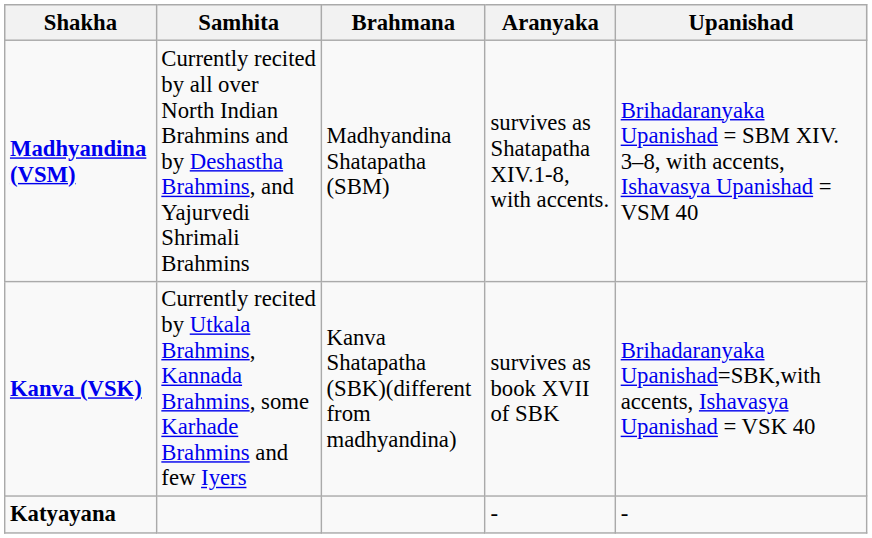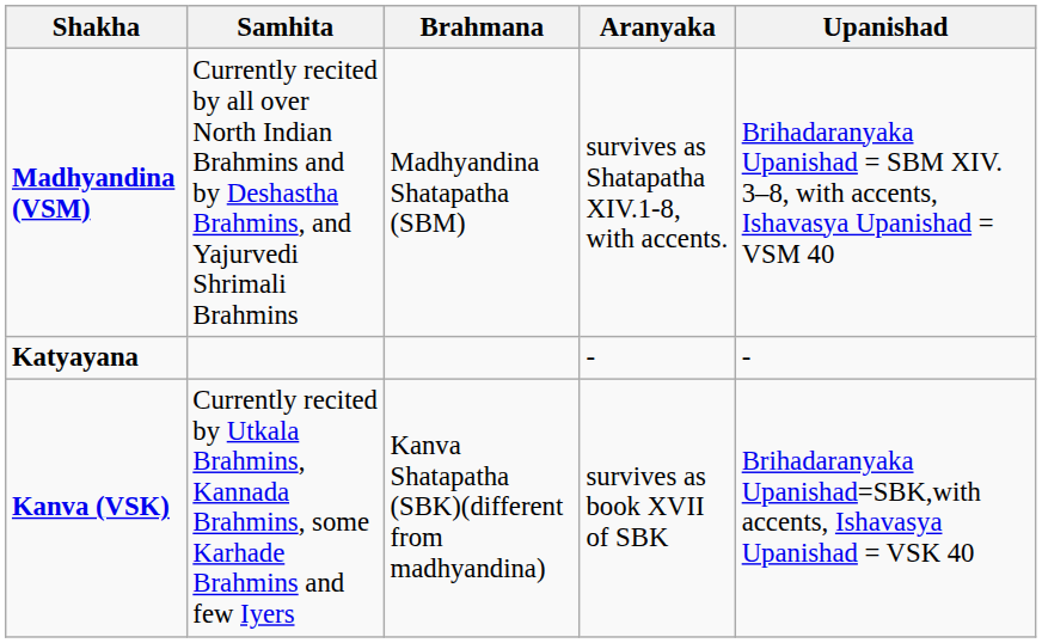rows swapped: Kanva (VSK) <-> Katyayana
